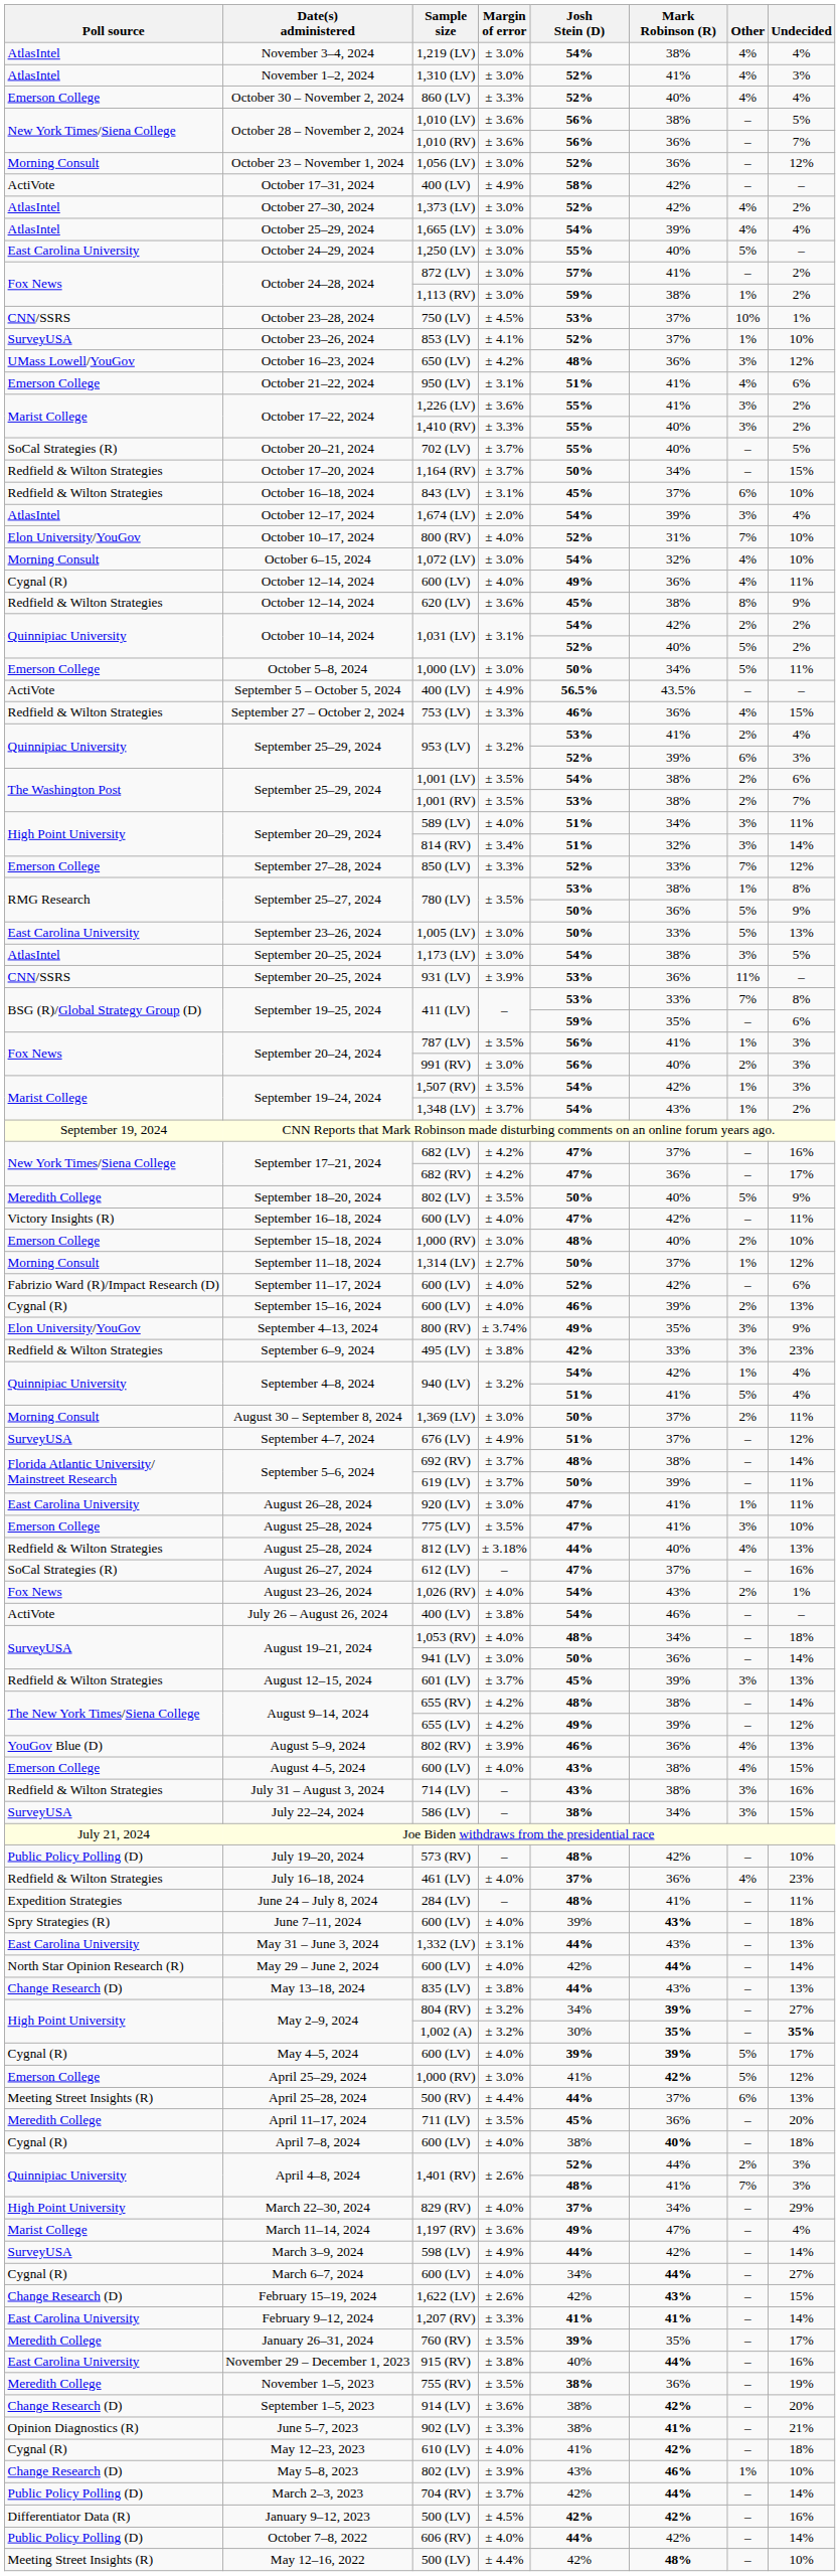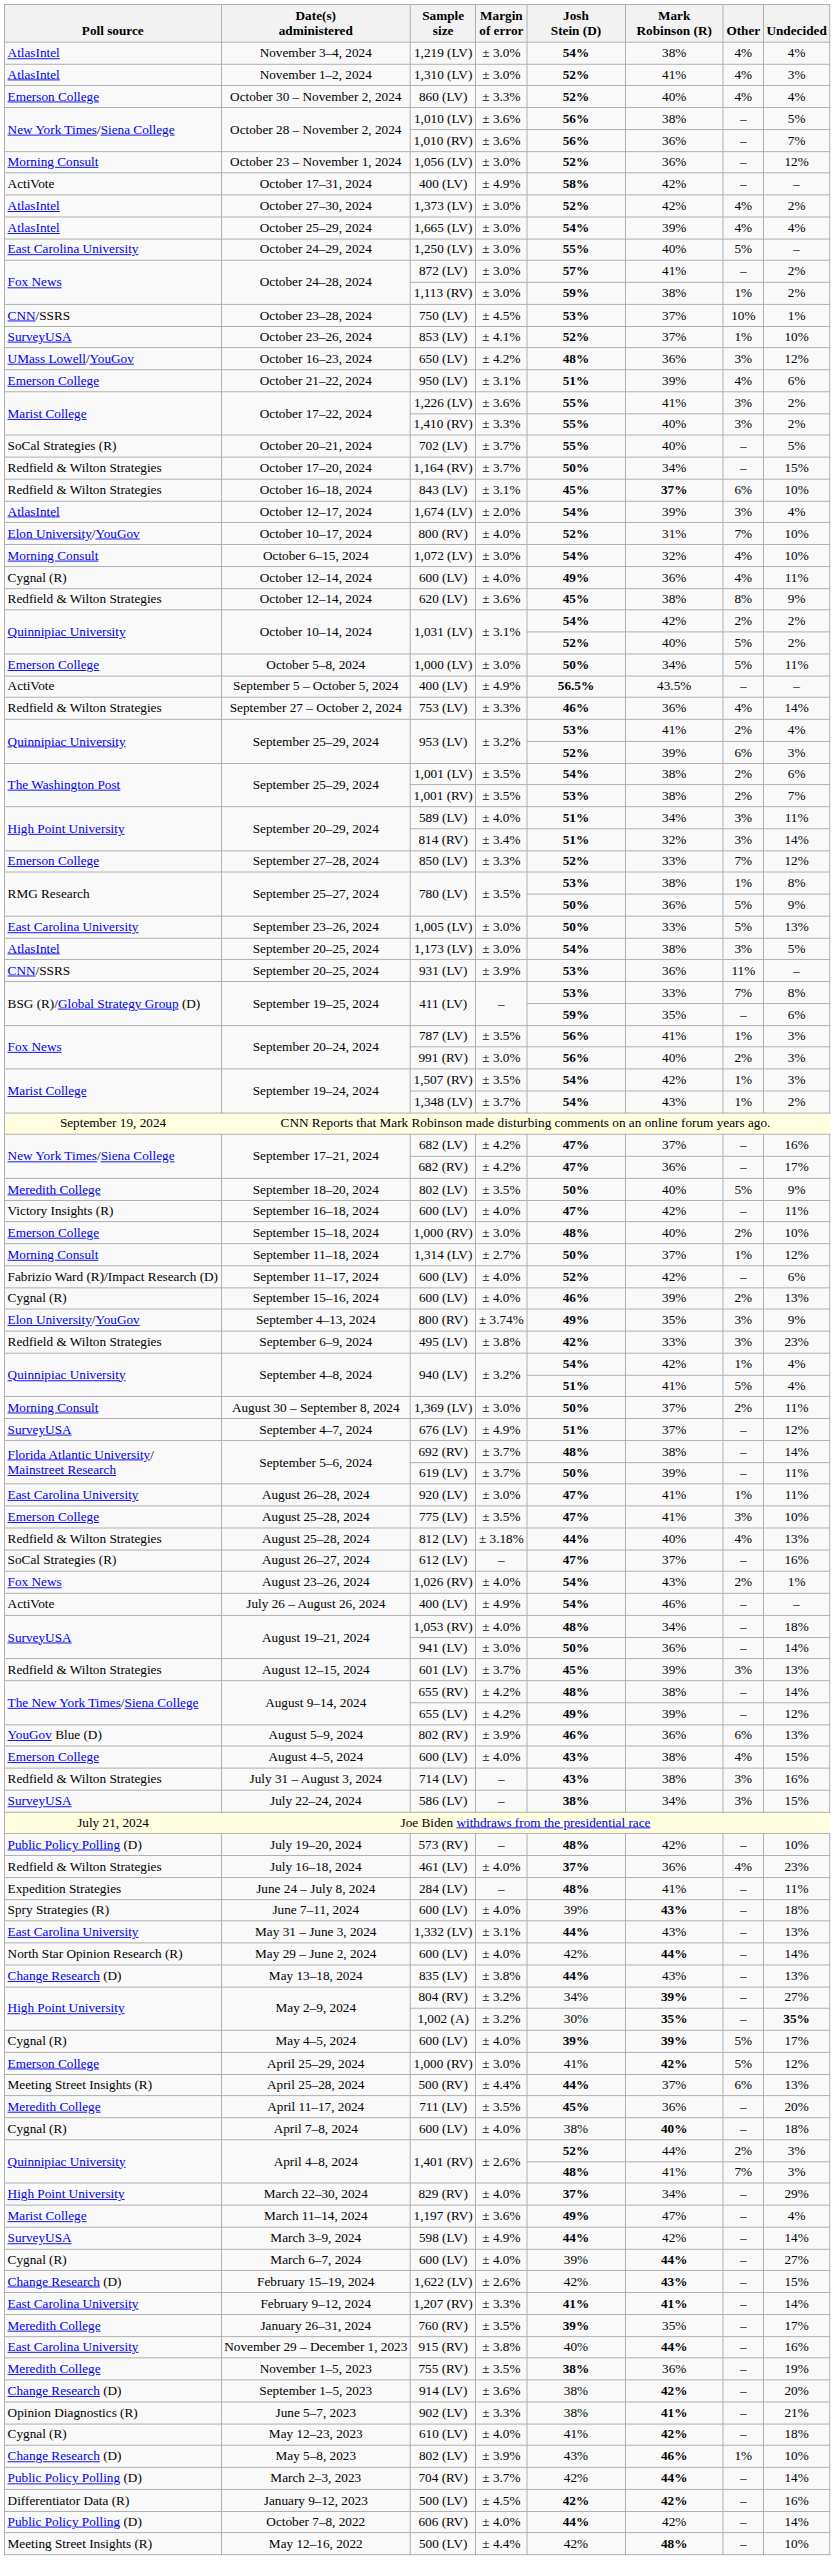950 (LV) | Mark Robinson (R): 41% -> 39%
843 (LV) | Mark Robinson (R): normal -> bold
753 (LV) | Undecided: 15% -> 14%
July 26 – August 26, 2024 / 400 (LV) | Margin of error: ± 3.8% -> ± 4.9%
802 (RV) | Other: 4% -> 6%
March 6–7, 2024 / 600 (LV) | Josh Stein (D): 34% -> 39%
